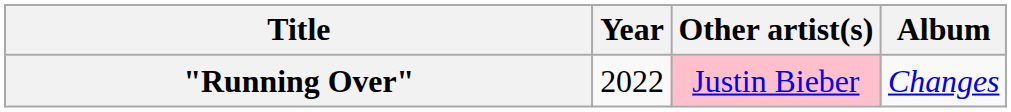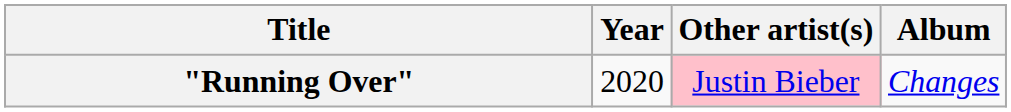"Running Over" | Year: 2022 -> 2020
